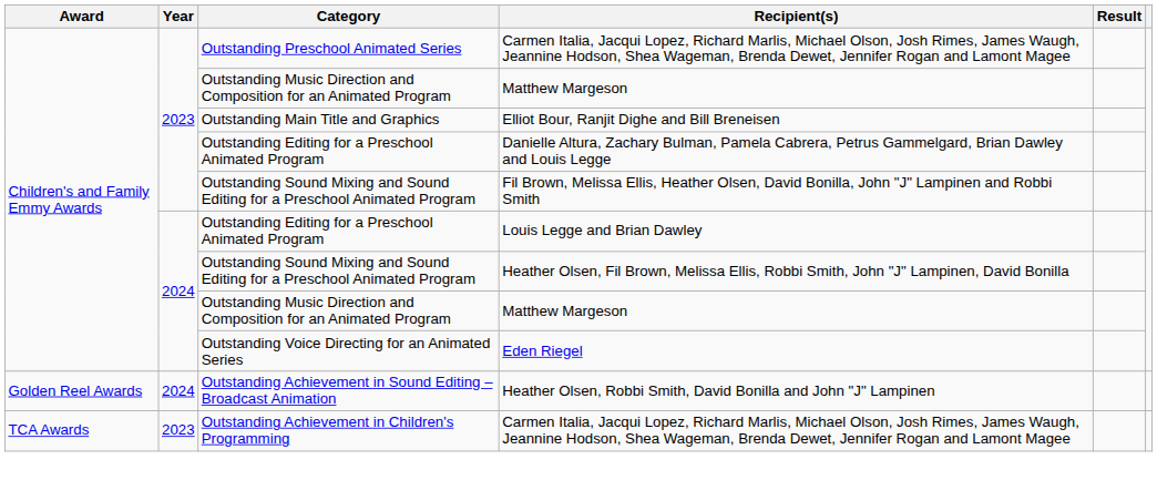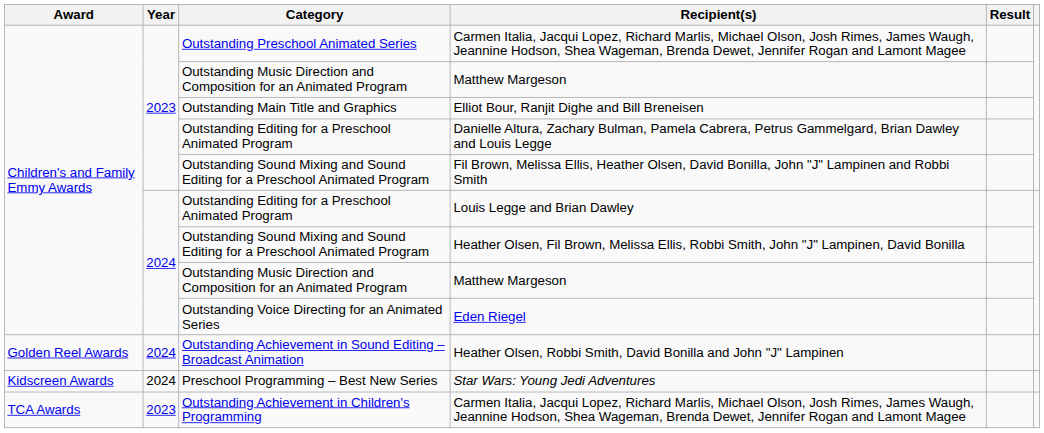+ row: Kidscreen Awards | 2024 | Preschool Programming – Best New Series | Star Wars: Young Jedi Adventures
